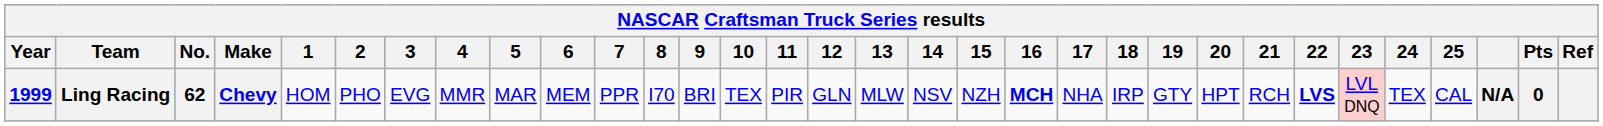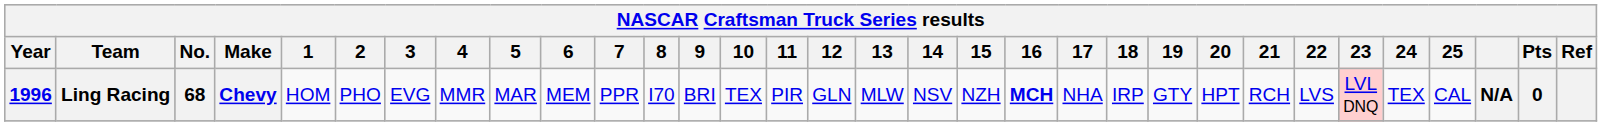Ling Racing | Year: 1999 -> 1996
Ling Racing | No.: 62 -> 68
Ling Racing | 22: bold -> normal
